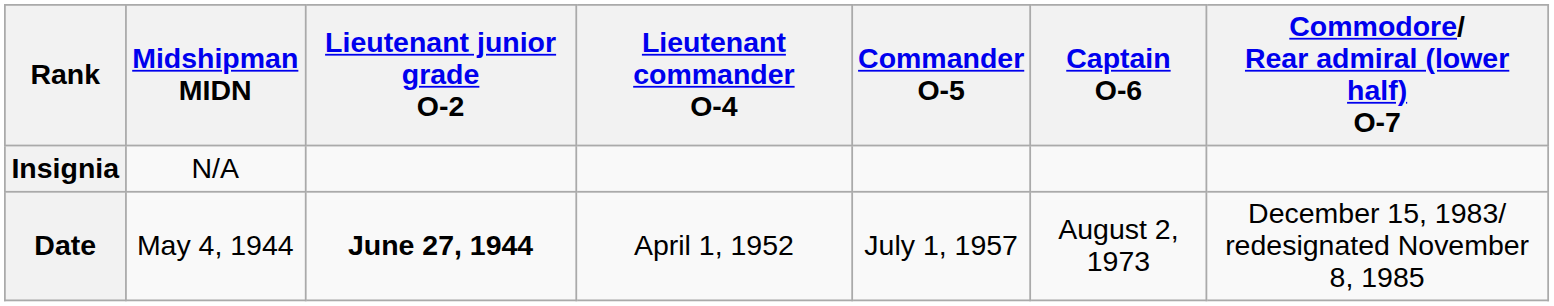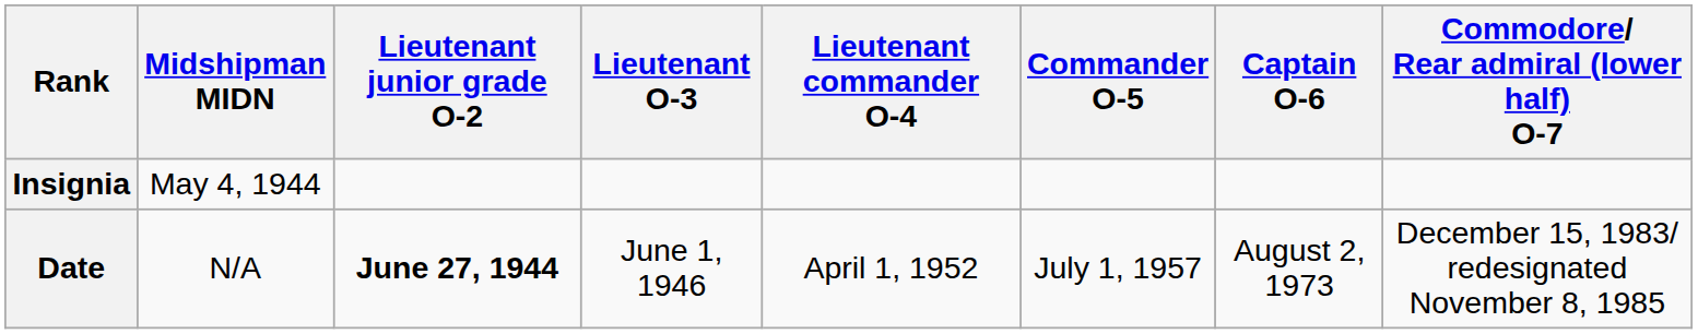+ column: Lieutenant O-3 | June 1, 1946
Insignia | Midshipman MIDN: N/A -> May 4, 1944
Date | Midshipman MIDN: May 4, 1944 -> N/A
